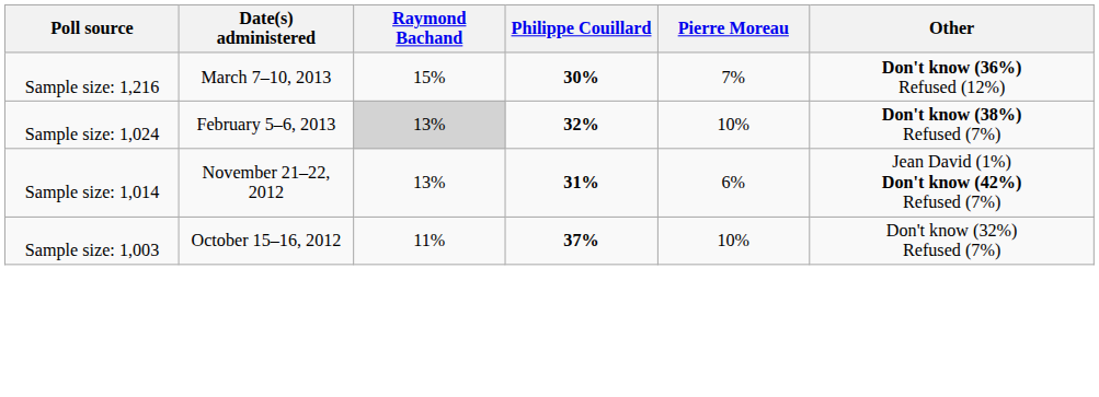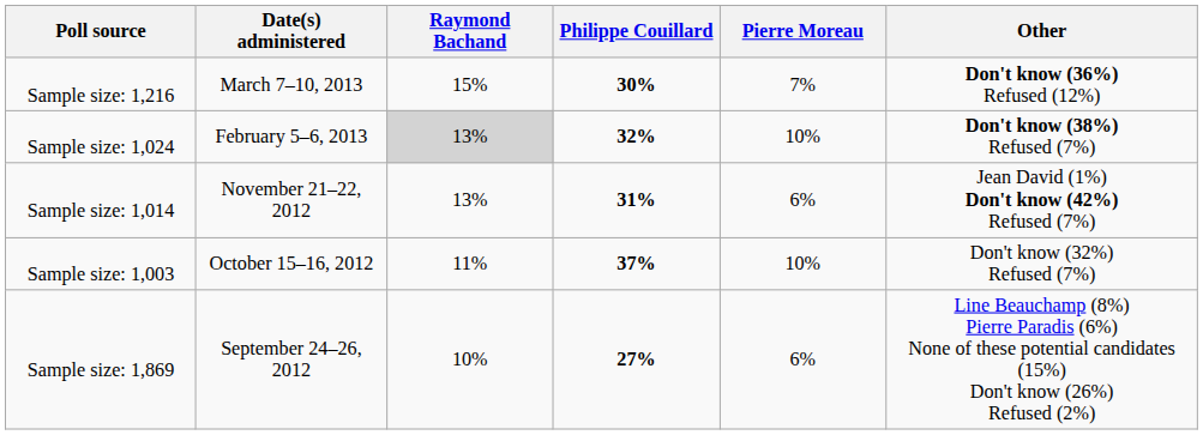+ row: Sample size: 1,869 | September 24–26, 2012 | 10% | 27% | 6% | Line Beauchamp (8%) Pierre Paradis (6%) None of these potential candidates (15%) Don't know (26%) Refused (2%)
